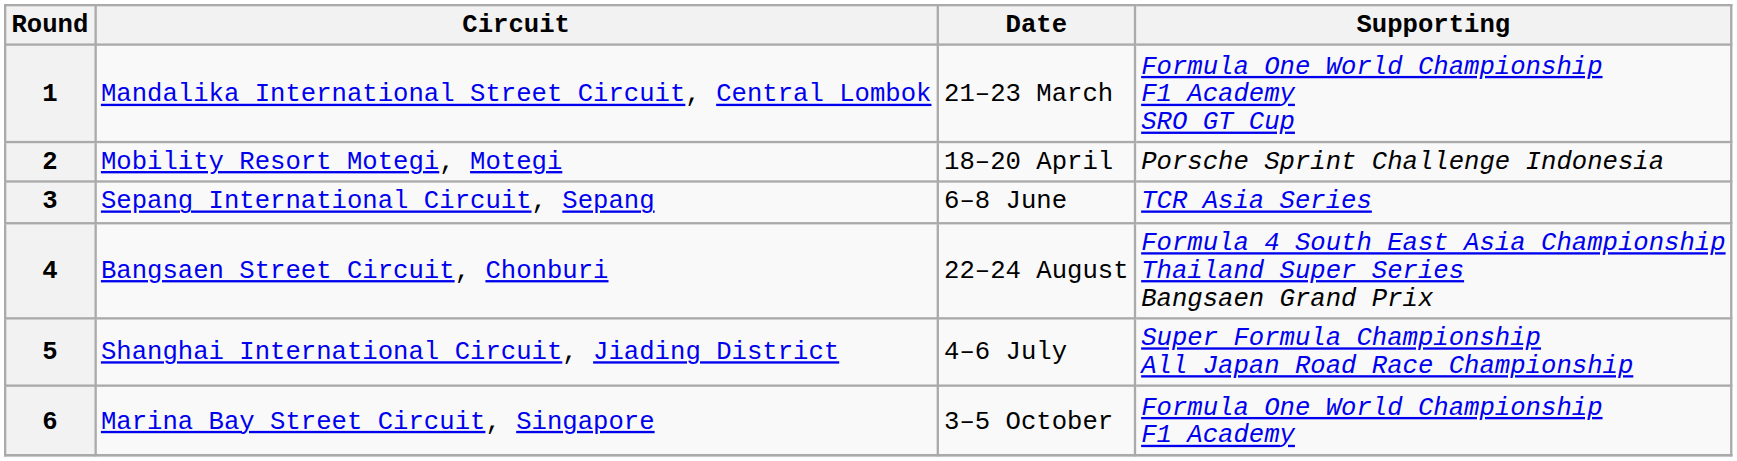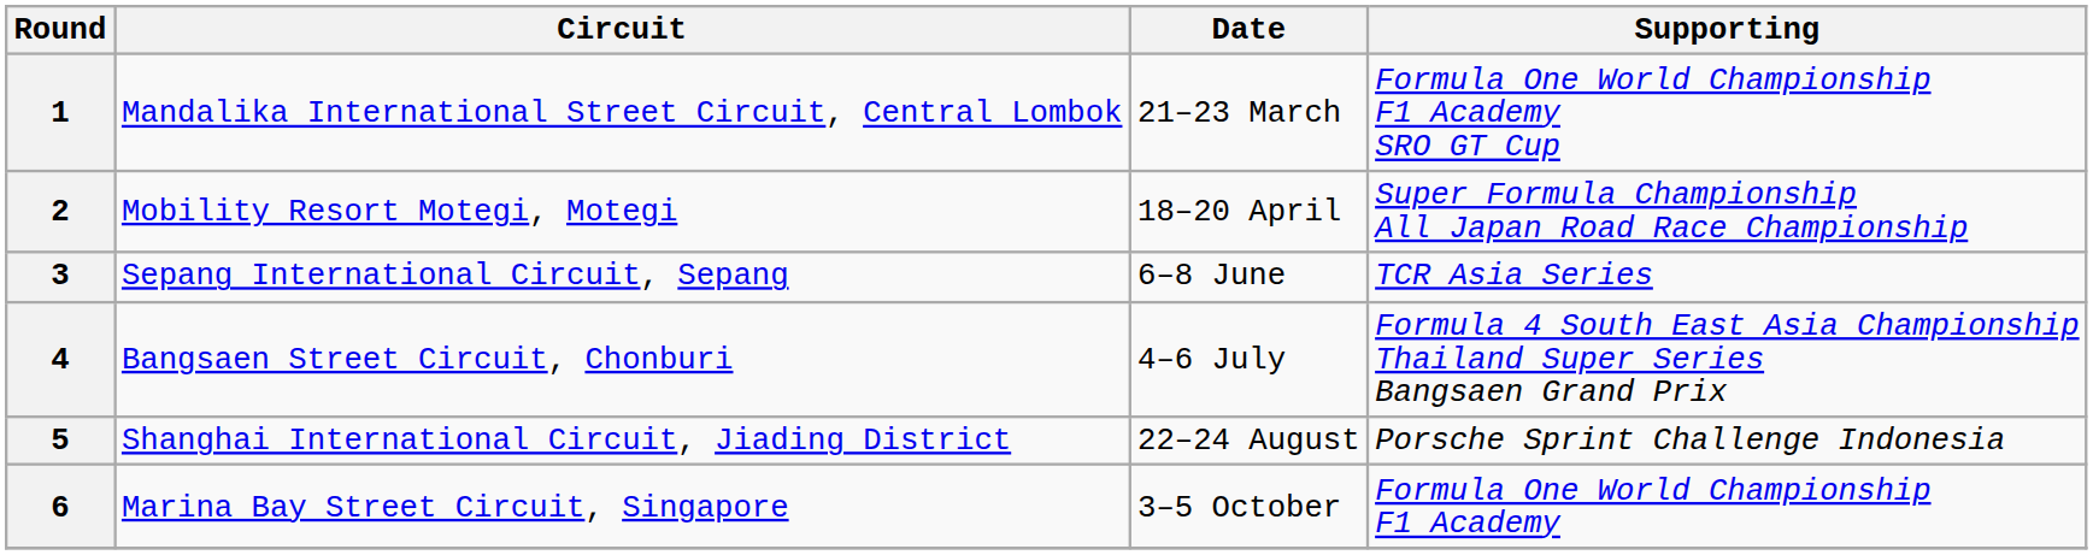2 | Supporting: Porsche Sprint Challenge Indonesia -> Super Formula Championship All Japan Road Race Championship
4 | Date: 22–24 August -> 4–6 July
5 | Date: 4–6 July -> 22–24 August
5 | Supporting: Super Formula Championship All Japan Road Race Championship -> Porsche Sprint Challenge Indonesia
